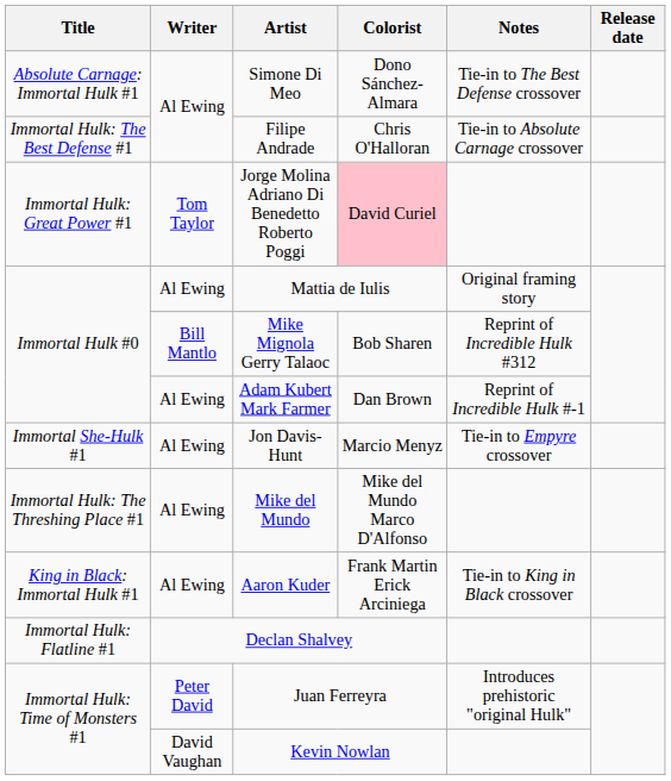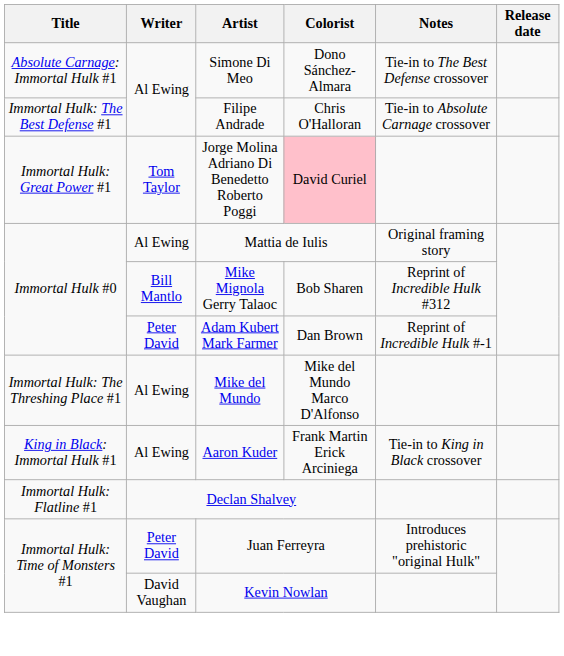Adam Kubert Mark Farmer | Writer: Al Ewing -> Peter David
- row: Immortal She-Hulk #1 | Al Ewing | Jon Davis-Hunt | Marcio Menyz | Tie-in to Empyre crossover
